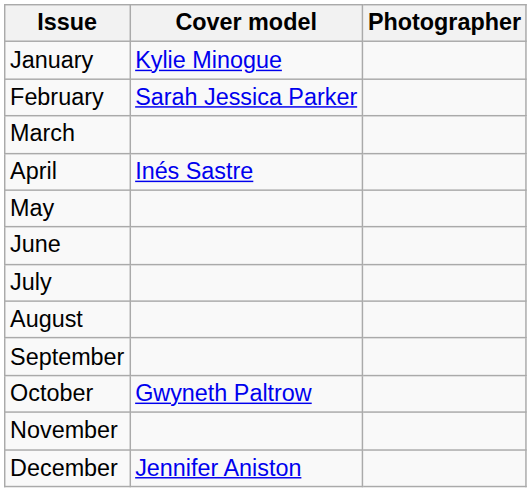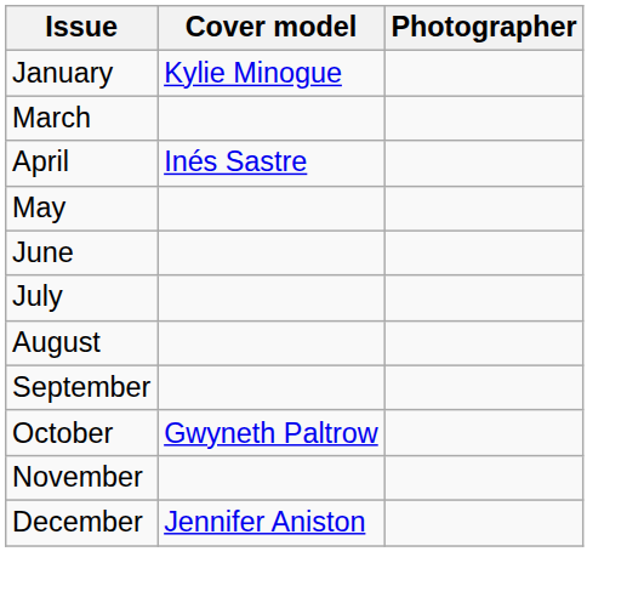- row: February | Sarah Jessica Parker
